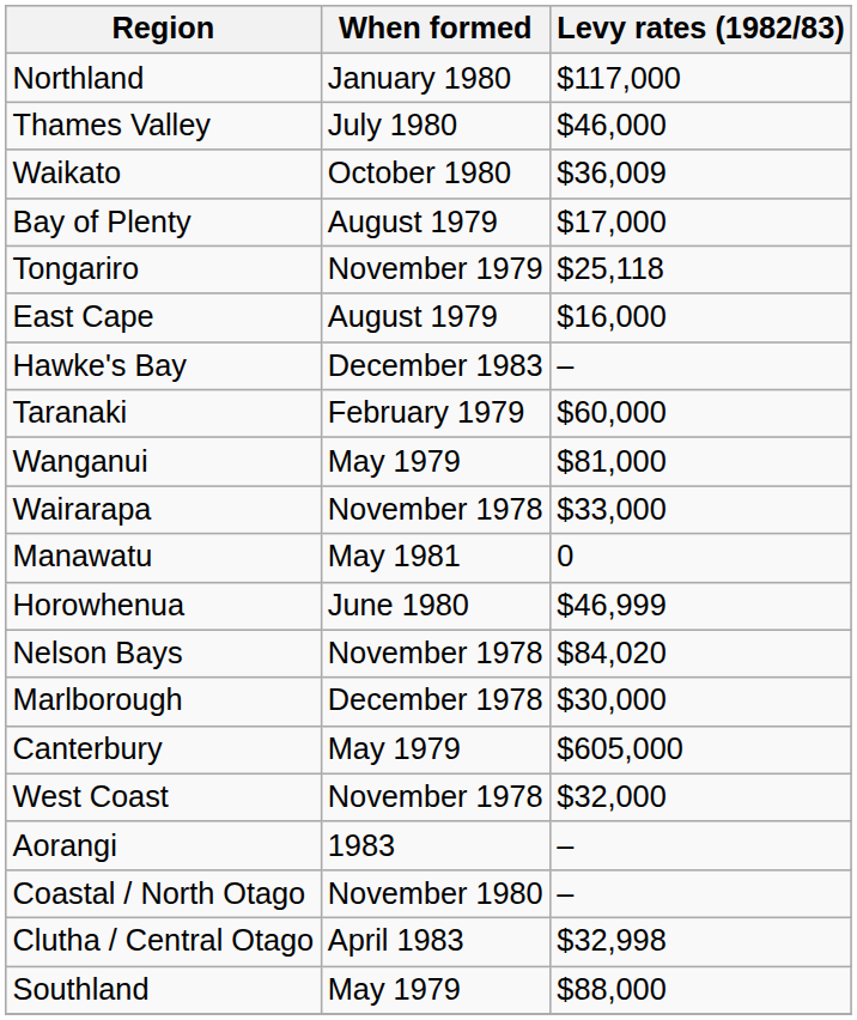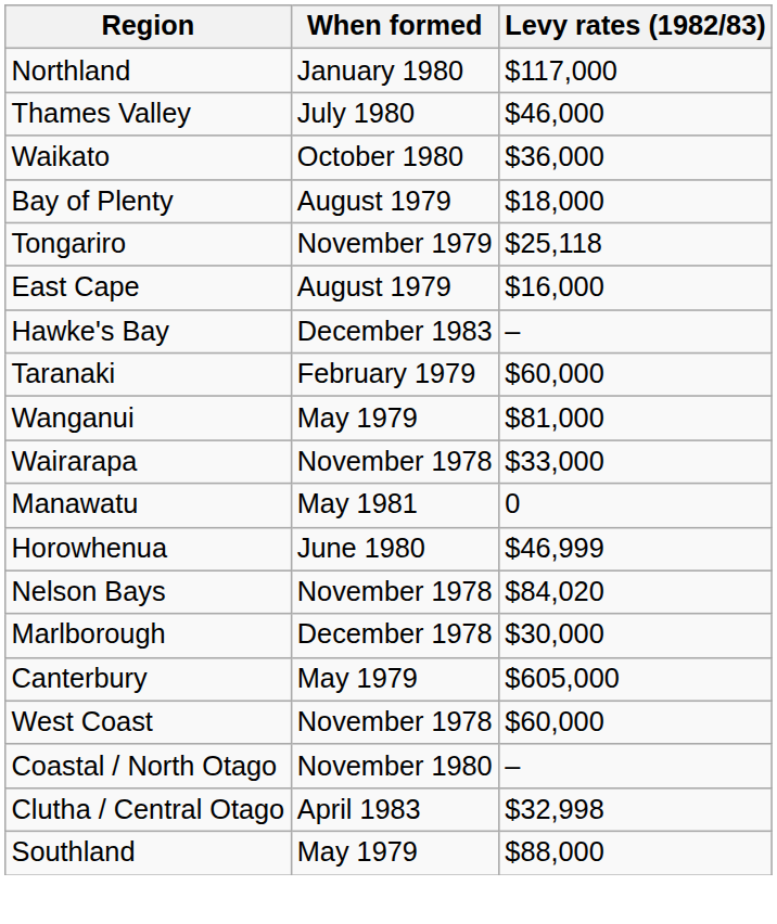Waikato | Levy rates (1982/83): $36,009 -> $36,000
Bay of Plenty | Levy rates (1982/83): $17,000 -> $18,000
West Coast | Levy rates (1982/83): $32,000 -> $60,000
- row: Aorangi | 1983 | –
